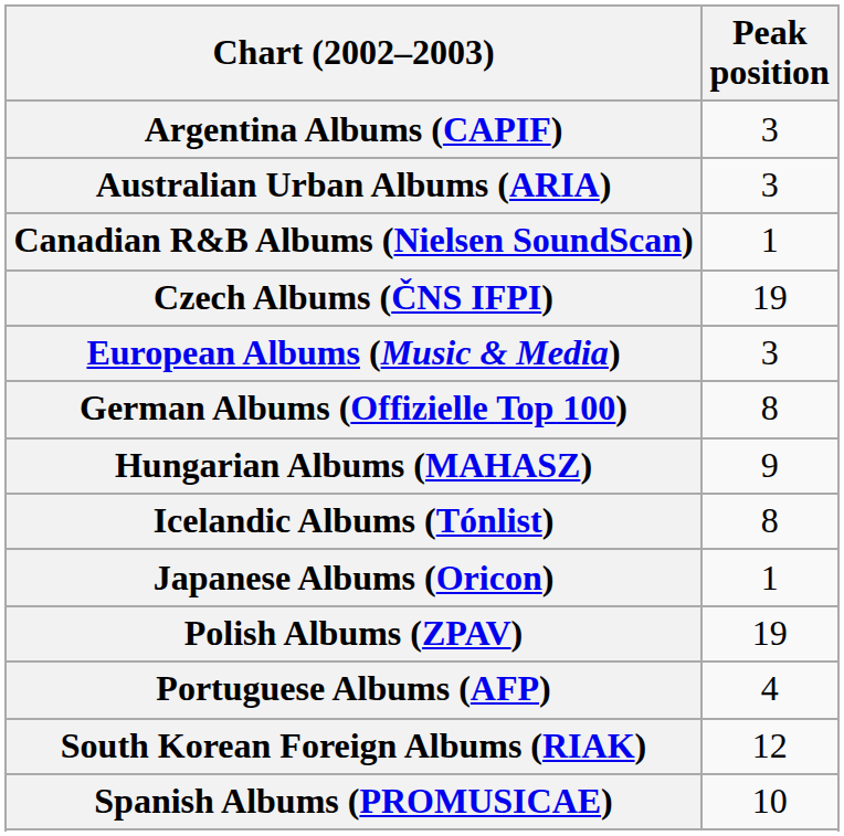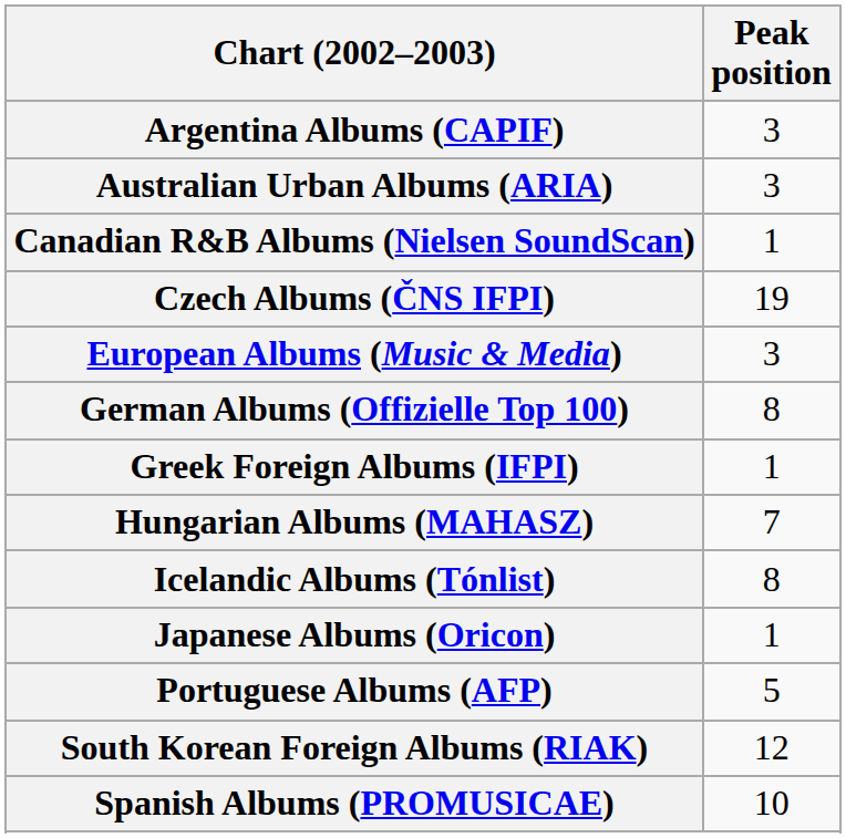+ row: Greek Foreign Albums (IFPI) | 1
Hungarian Albums (MAHASZ) | Peak position: 9 -> 7
- row: Polish Albums (ZPAV) | 19
Portuguese Albums (AFP) | Peak position: 4 -> 5
